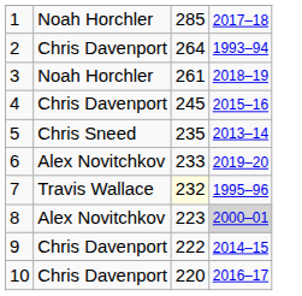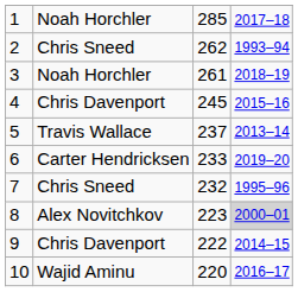2 | column 2: Chris Davenport -> Chris Sneed
2 | column 3: 264 -> 262
5 | column 2: Chris Sneed -> Travis Wallace
5 | column 3: 235 -> 237
6 | column 2: Alex Novitchkov -> Carter Hendricksen
7 | column 2: Travis Wallace -> Chris Sneed
7 | column 3: lightyellow background -> no background
10 | column 2: Chris Davenport -> Wajid Aminu
